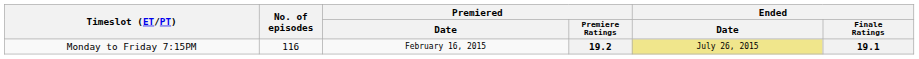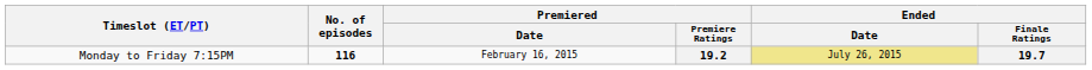19.2 | No. of episodes: normal -> bold
19.2 | Ended / Finale Ratings: 19.1 -> 19.7
